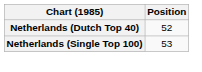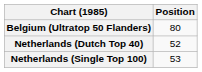+ row: Belgium (Ultratop 50 Flanders) | 80
